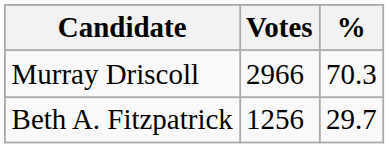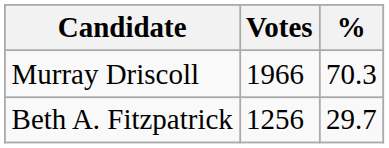Murray Driscoll | Votes: 2966 -> 1966
